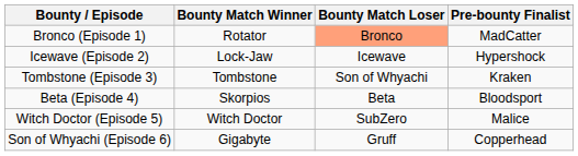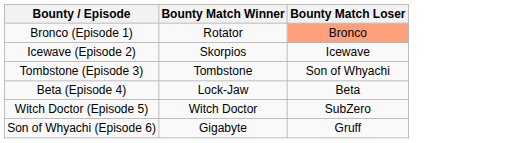- column: Pre-bounty Finalist | MadCatter | Hypershock | Kraken | Bloodsport | Malice | Copperhead
Icewave (Episode 2) | Bounty Match Winner: Lock-Jaw -> Skorpios
Beta (Episode 4) | Bounty Match Winner: Skorpios -> Lock-Jaw
